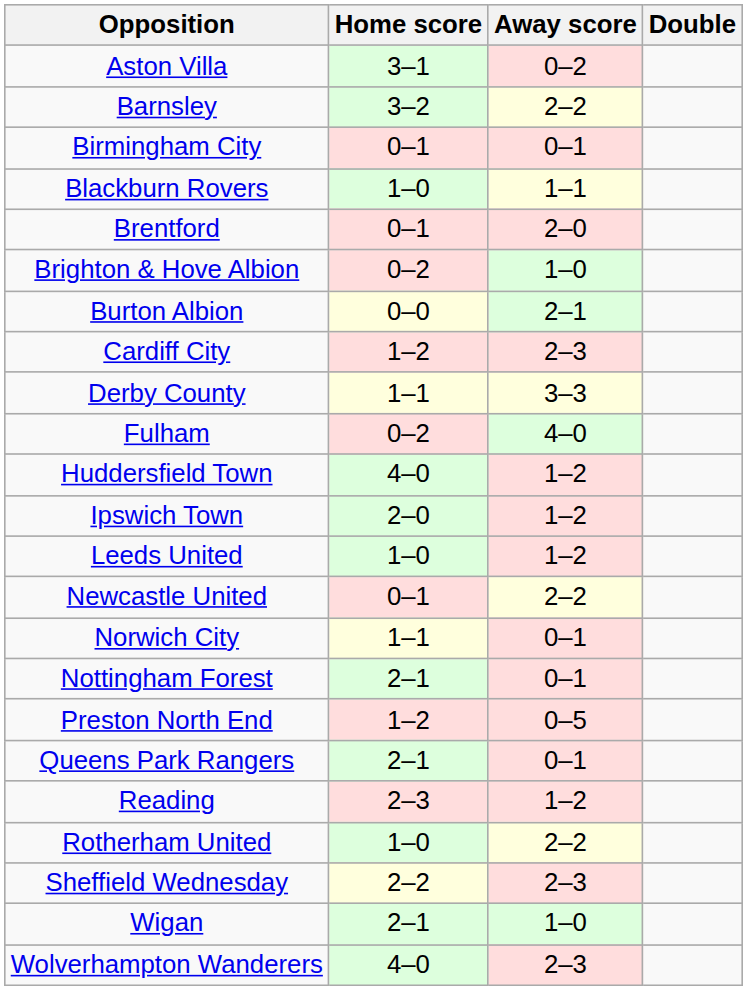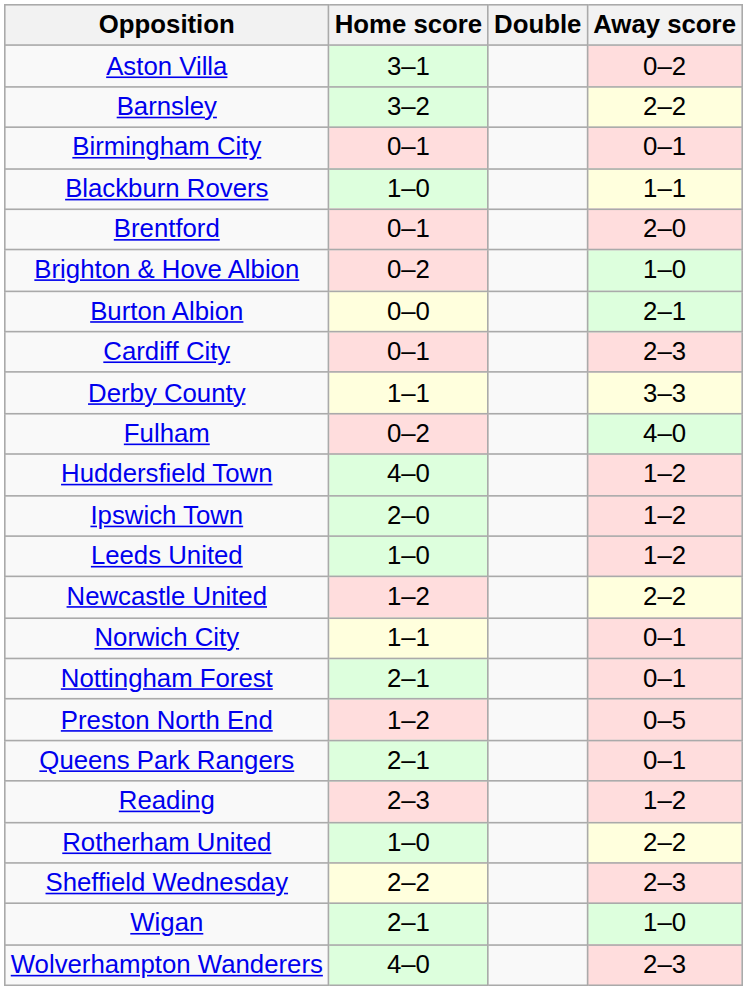columns swapped: Away score <-> Double
Cardiff City | Home score: 1–2 -> 0–1
Newcastle United | Home score: 0–1 -> 1–2
